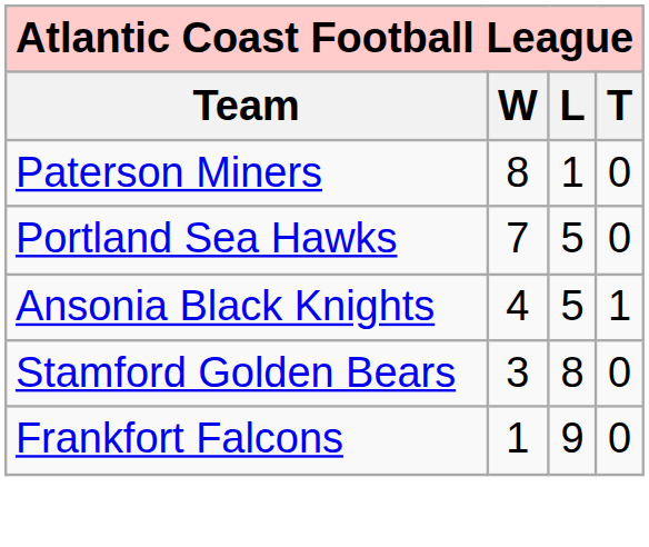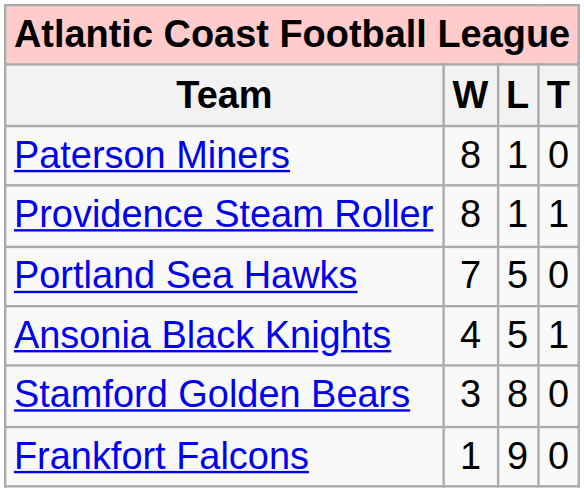+ row: Providence Steam Roller | 8 | 1 | 1
